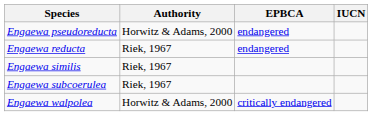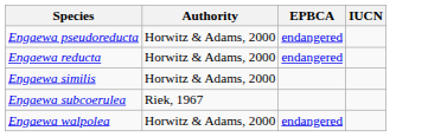Engaewa reducta | Authority: Riek, 1967 -> Horwitz & Adams, 2000
Engaewa similis | Authority: Riek, 1967 -> Horwitz & Adams, 2000
Engaewa walpolea | EPBCA: critically endangered -> endangered
